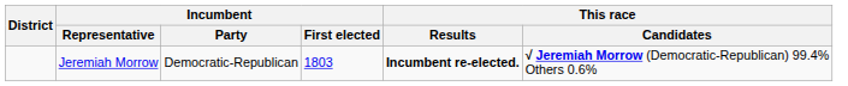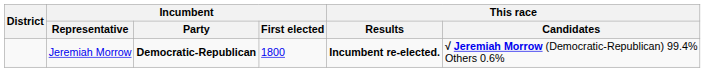Jeremiah Morrow | Incumbent / Party: normal -> bold
Jeremiah Morrow | Incumbent / First elected: 1803 -> 1800
